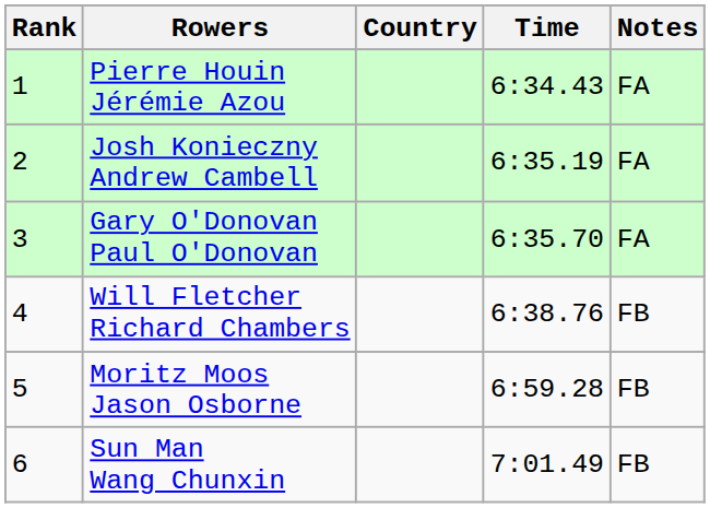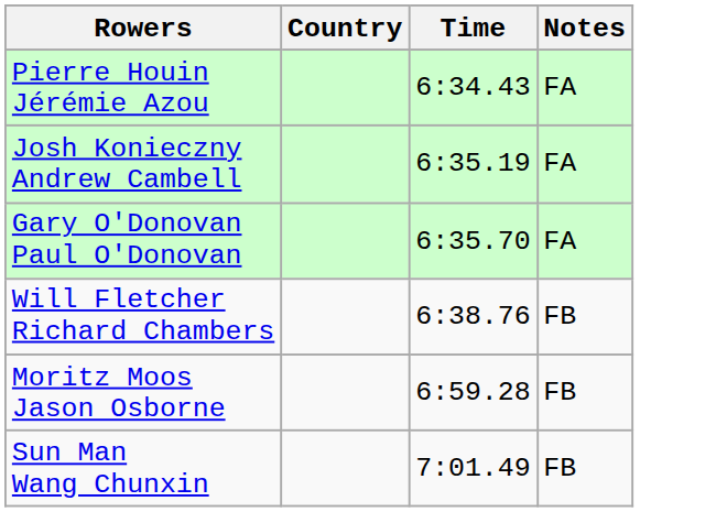- column: Rank | 1 | 2 | 3 | 4 | 5 | 6
